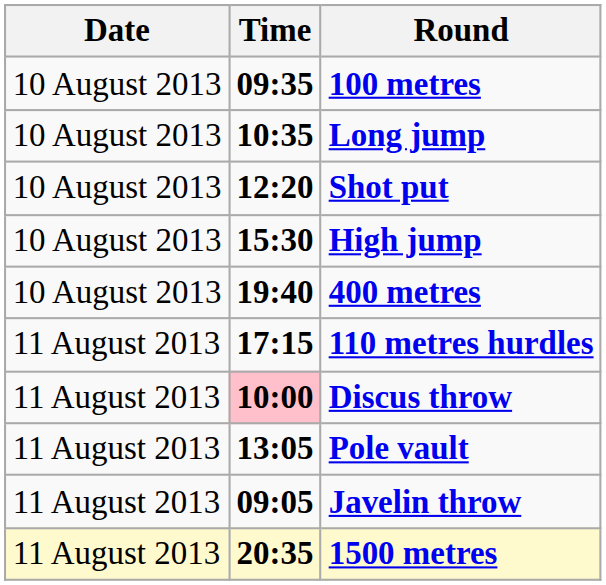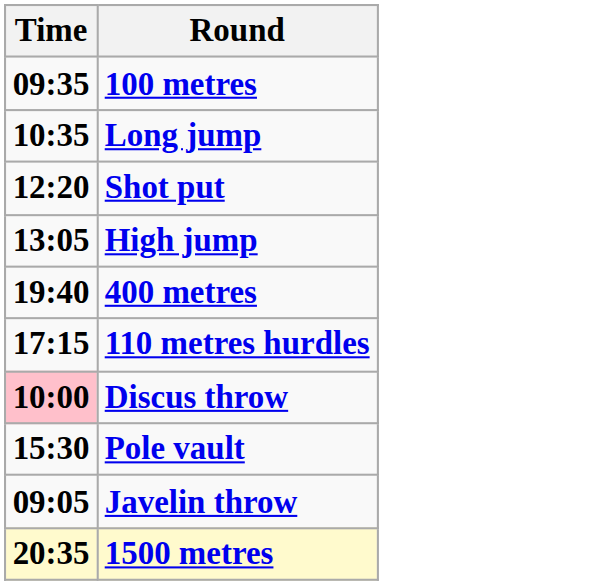- column: Date | 10 August 2013 | 10 August 2013 | 10 August 2013 | 10 August 2013 | 10 August 2013 | 11 August 2013 | 11 August 2013 | 11 August 2013 | 11 August 2013 | 11 August 2013
High jump | Time: 15:30 -> 13:05
Pole vault | Time: 13:05 -> 15:30
